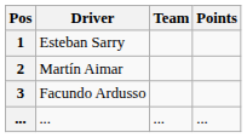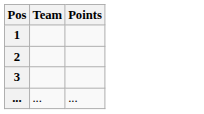- column: Driver | Esteban Sarry | Martín Aimar | Facundo Ardusso | ...
